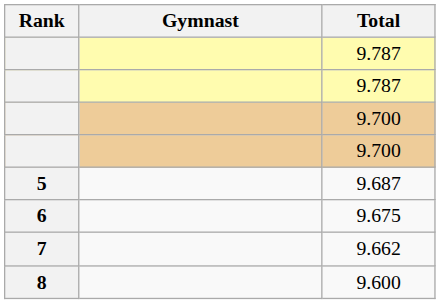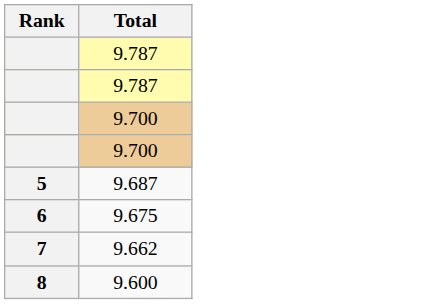- column: Gymnast
